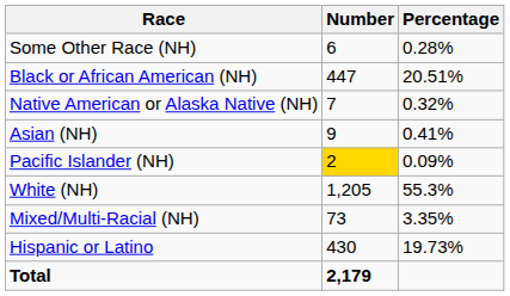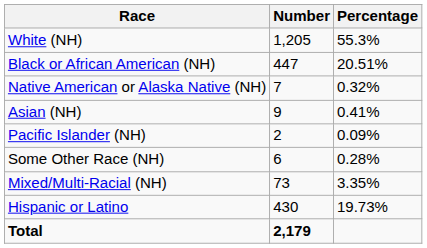rows swapped: White (NH) <-> Some Other Race (NH)
Pacific Islander (NH) | Number: gold background -> no background
